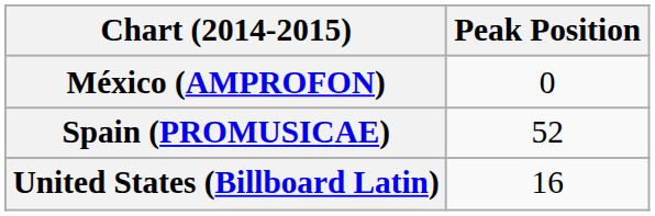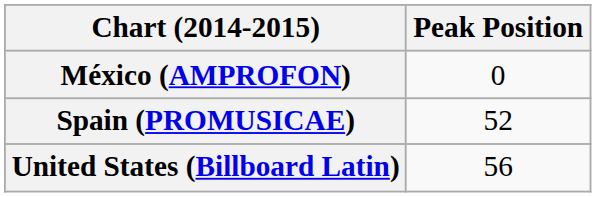United States (Billboard Latin) | Peak Position: 16 -> 56
